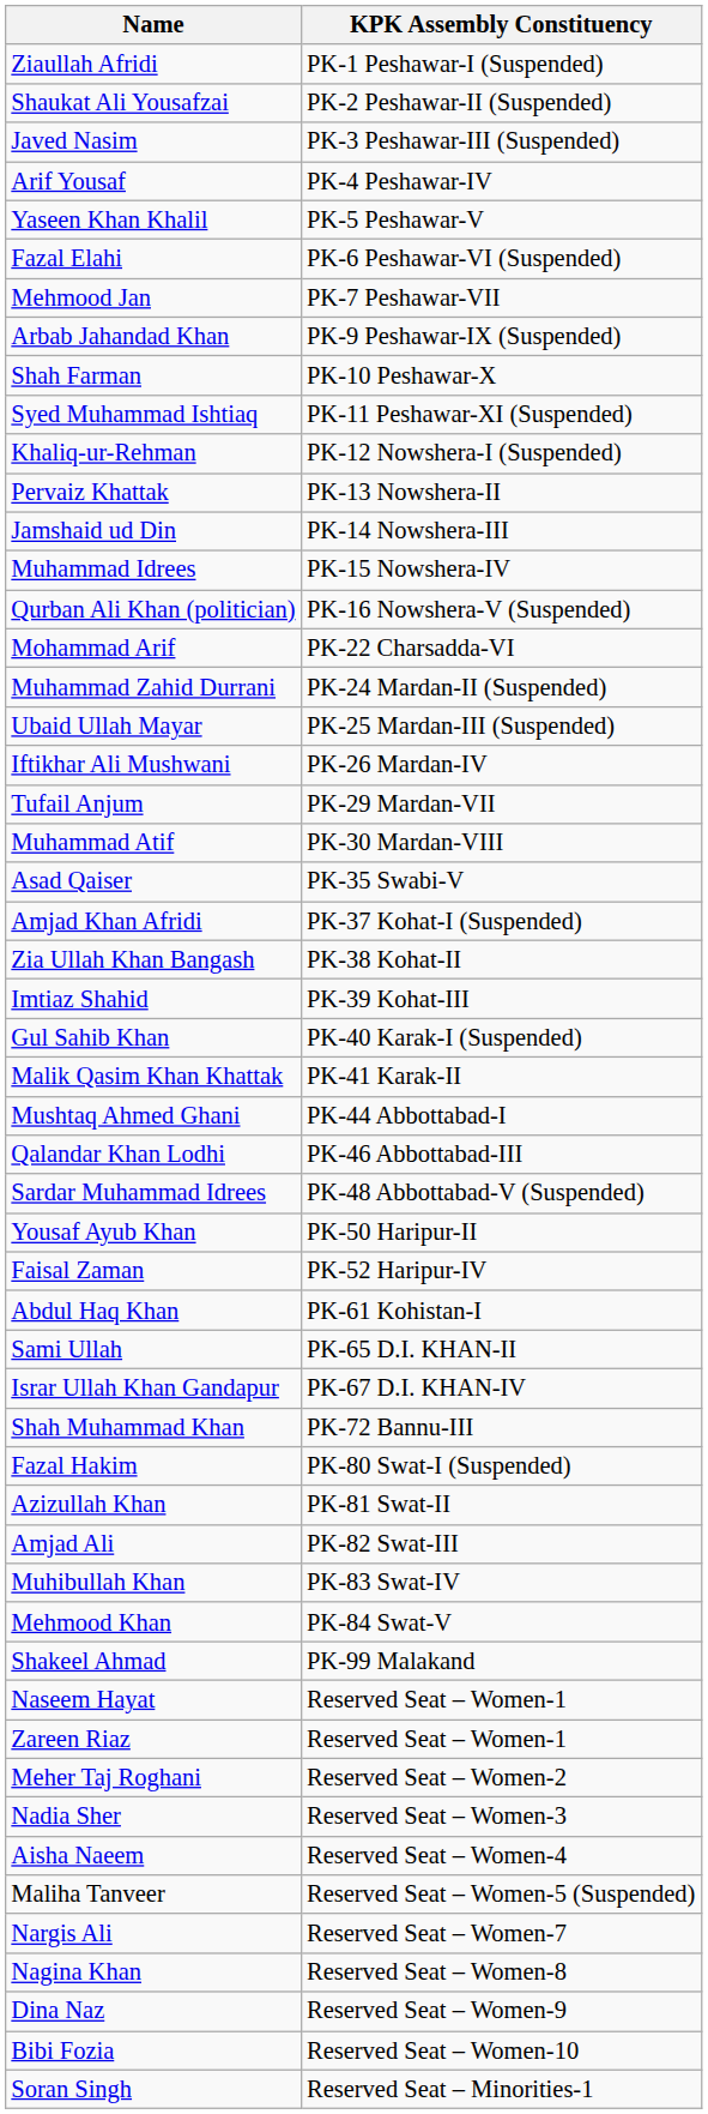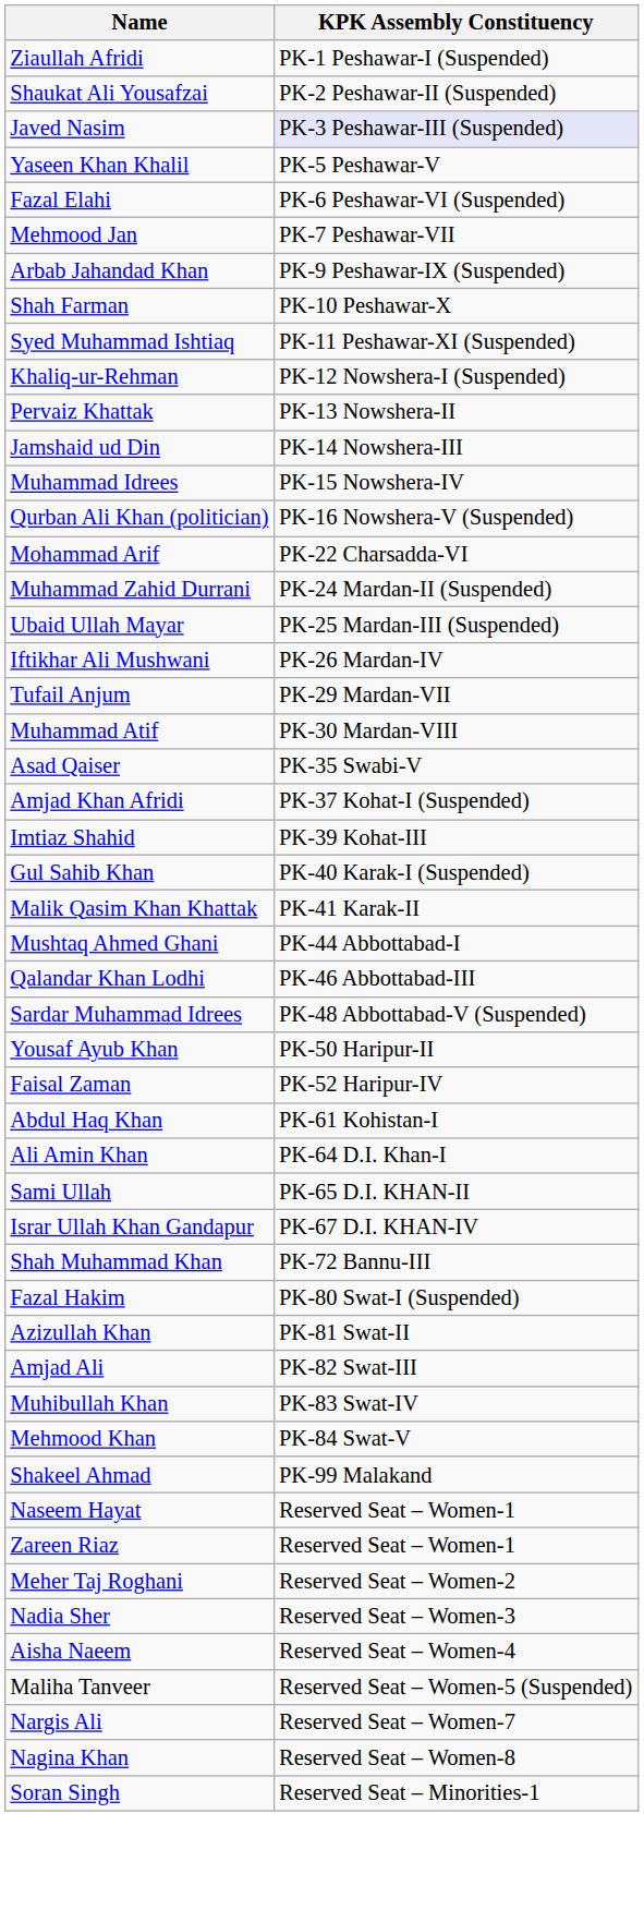Javed Nasim | KPK Assembly Constituency: no background -> lavender background
- row: Arif Yousaf | PK-4 Peshawar-IV
- row: Zia Ullah Khan Bangash | PK-38 Kohat-II
+ row: Ali Amin Khan | PK-64 D.I. Khan-I
- row: Dina Naz | Reserved Seat – Women-9
- row: Bibi Fozia | Reserved Seat – Women-10
